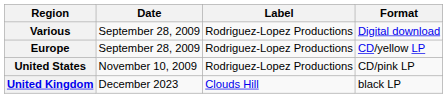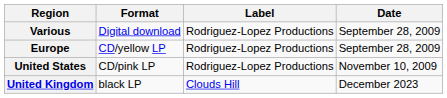columns swapped: Date <-> Format
